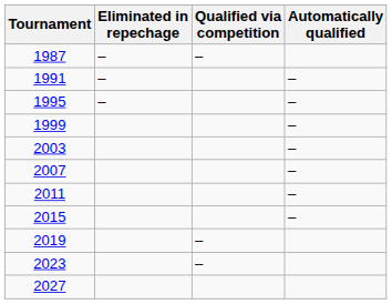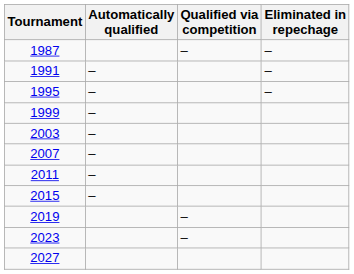columns swapped: Automatically qualified <-> Eliminated in repechage
